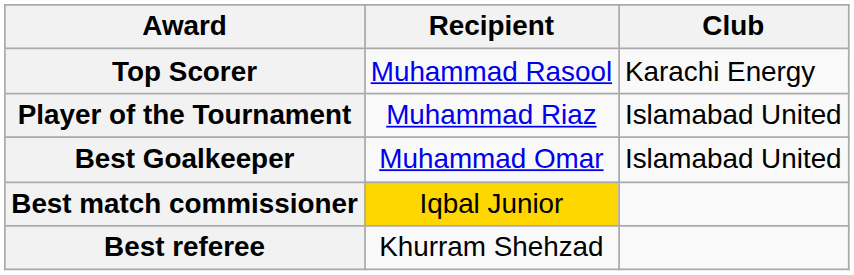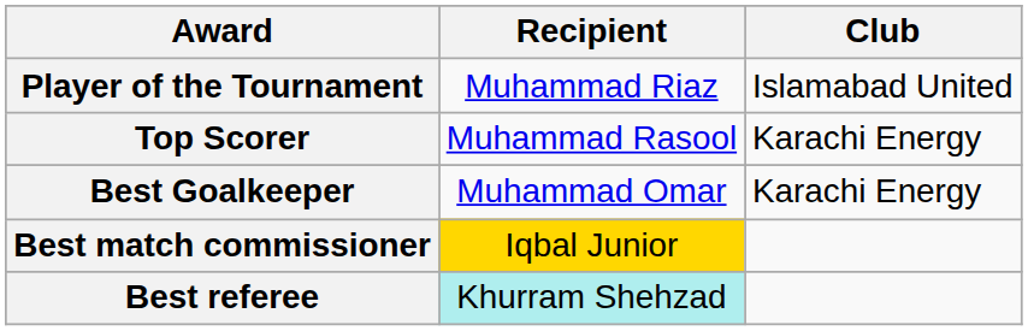rows swapped: Top Scorer <-> Player of the Tournament
Best Goalkeeper | Club: Islamabad United -> Karachi Energy
Best referee | Recipient: no background -> paleturquoise background
